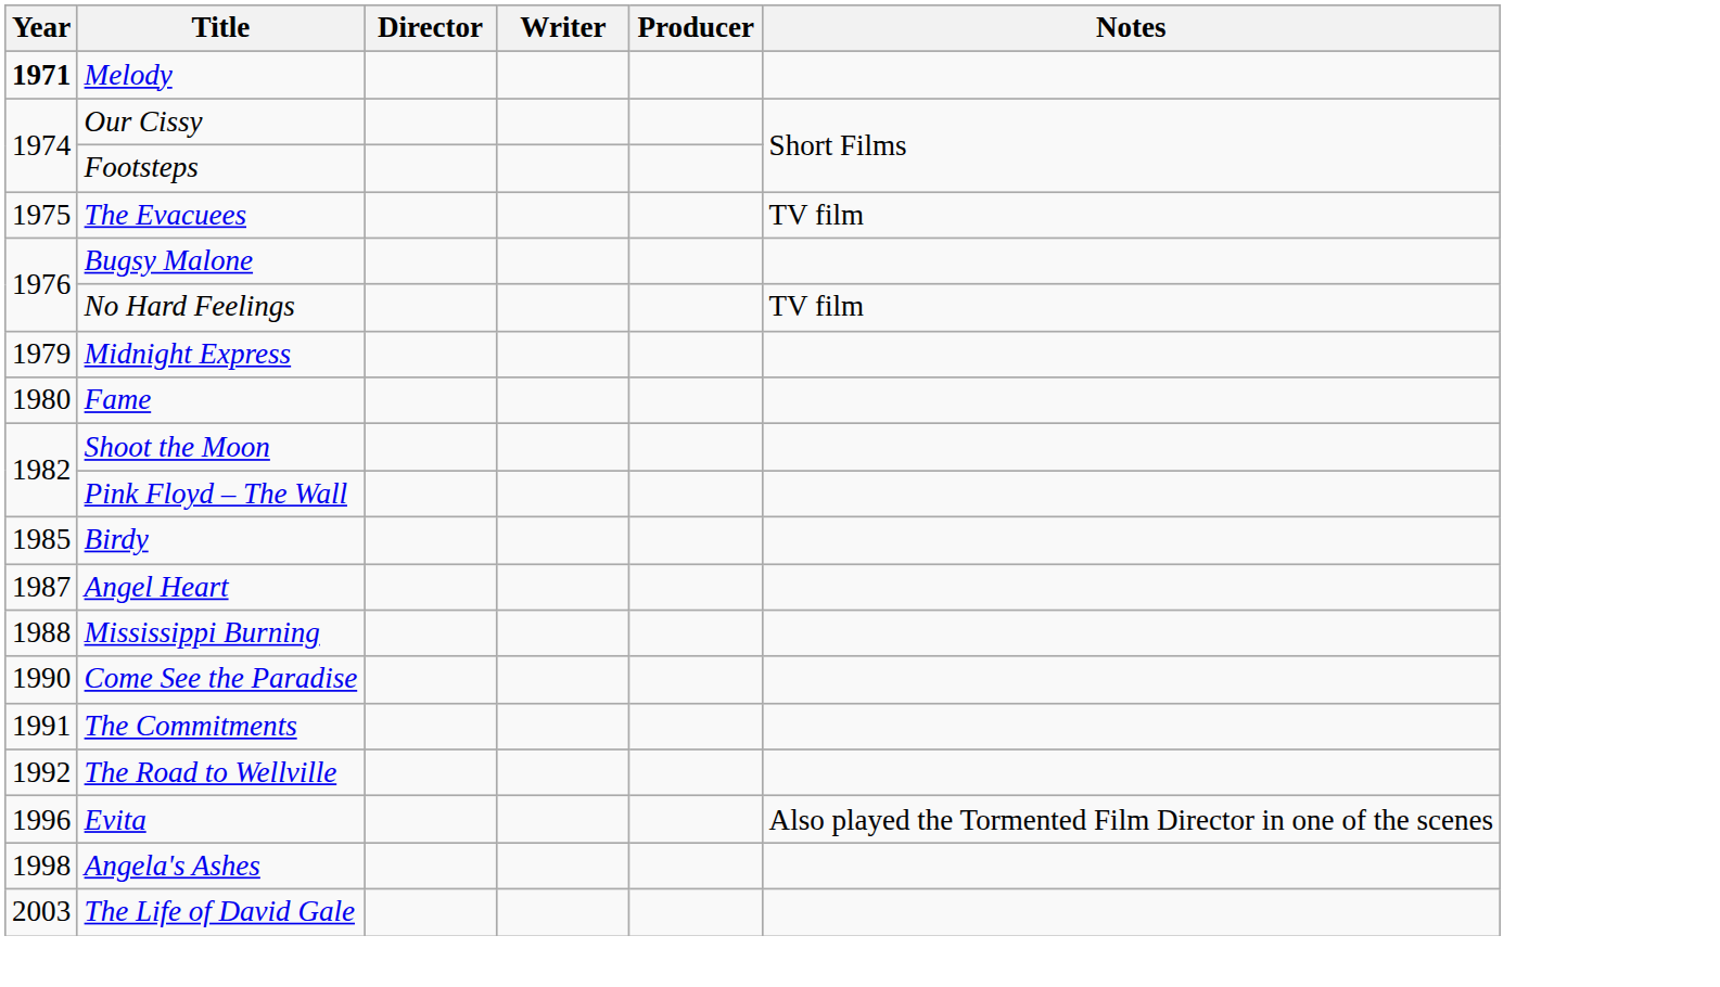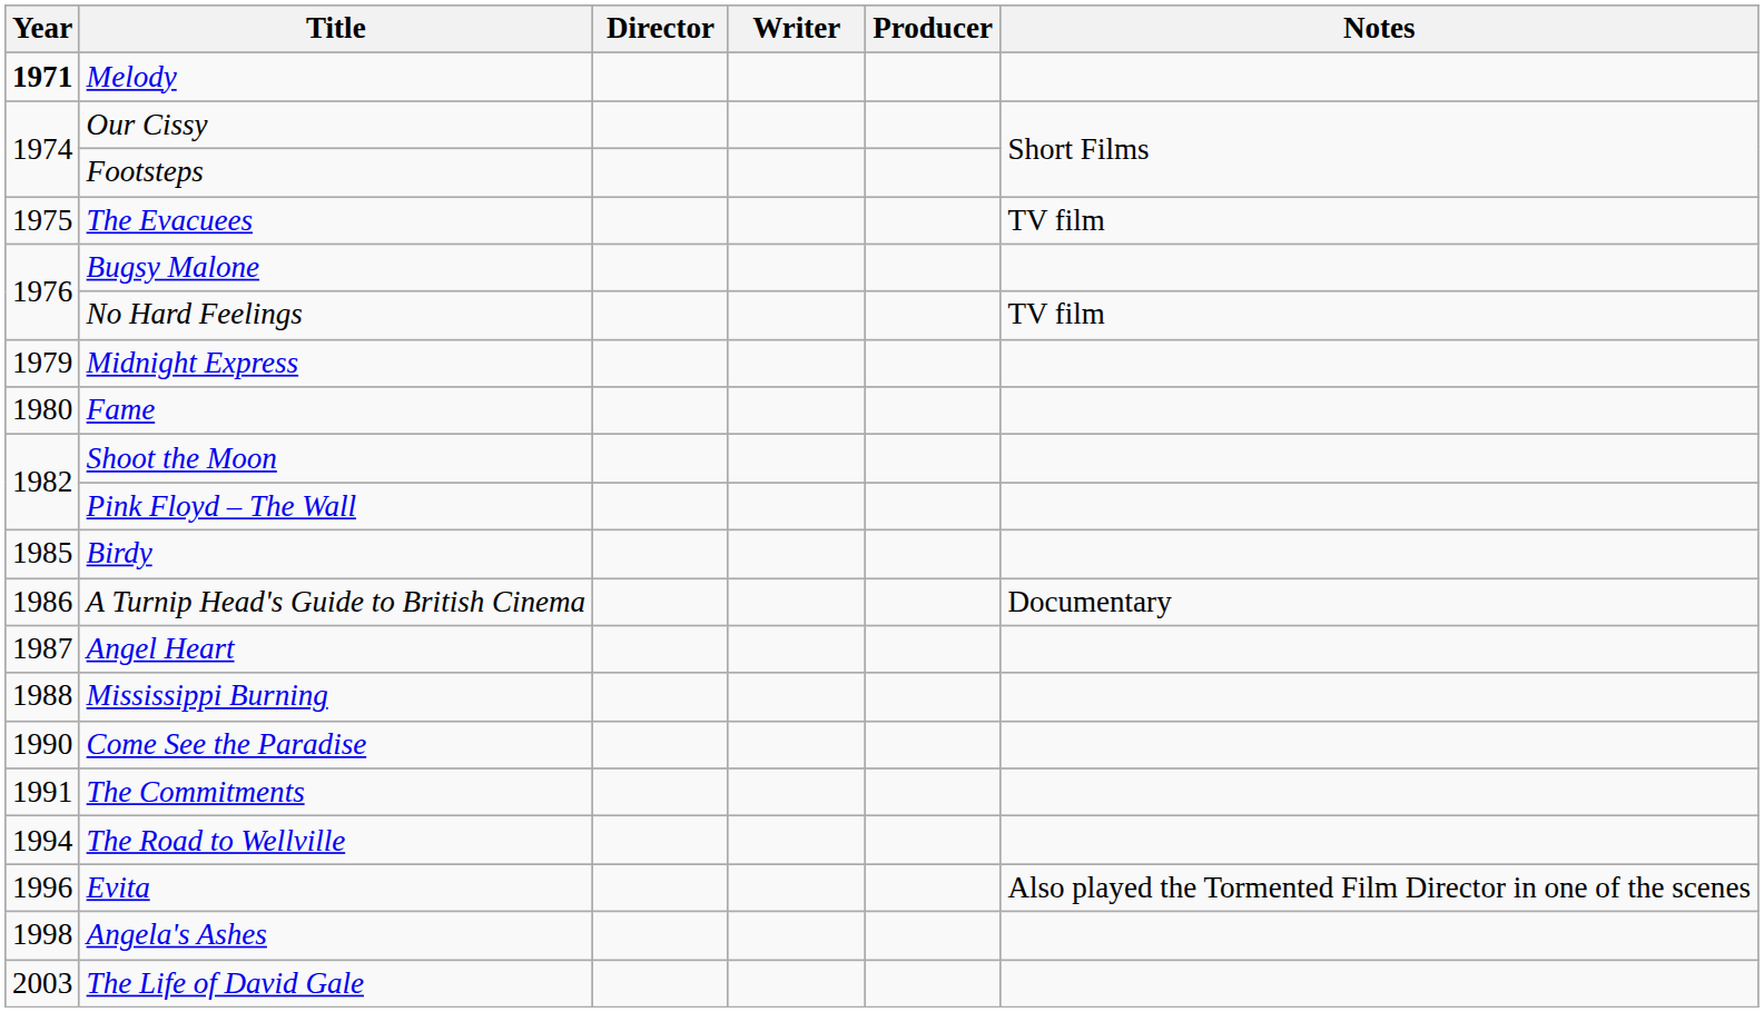+ row: 1986 | A Turnip Head's Guide to British Cinema | Documentary
The Road to Wellville | Year: 1992 -> 1994
